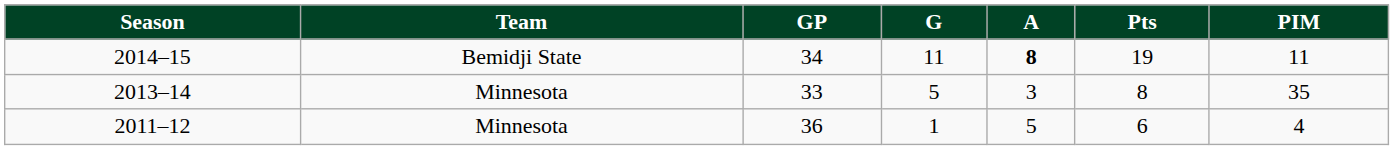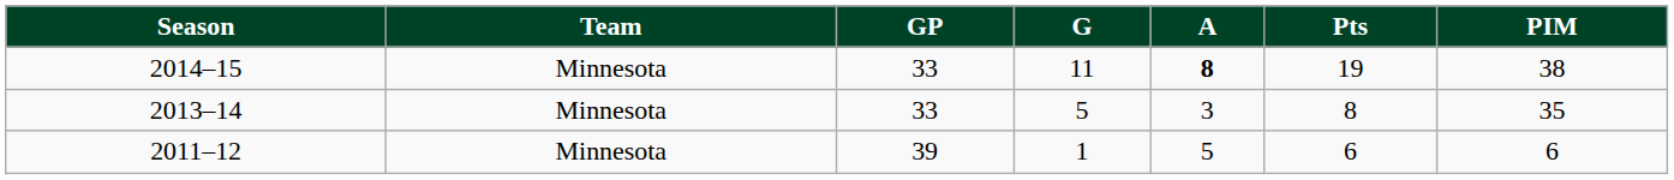2014–15 | Team: Bemidji State -> Minnesota
2014–15 | GP: 34 -> 33
2014–15 | PIM: 11 -> 38
2011–12 | GP: 36 -> 39
2011–12 | PIM: 4 -> 6
